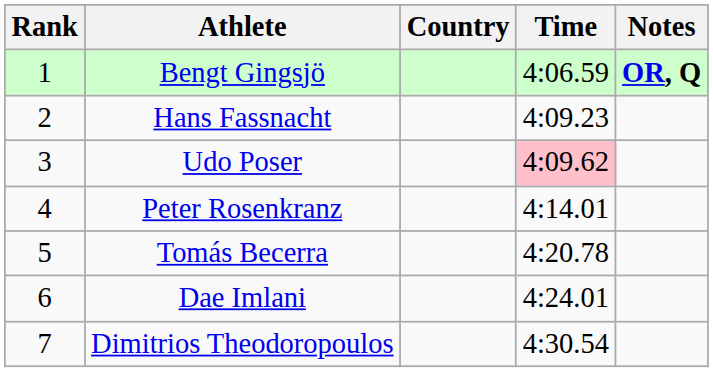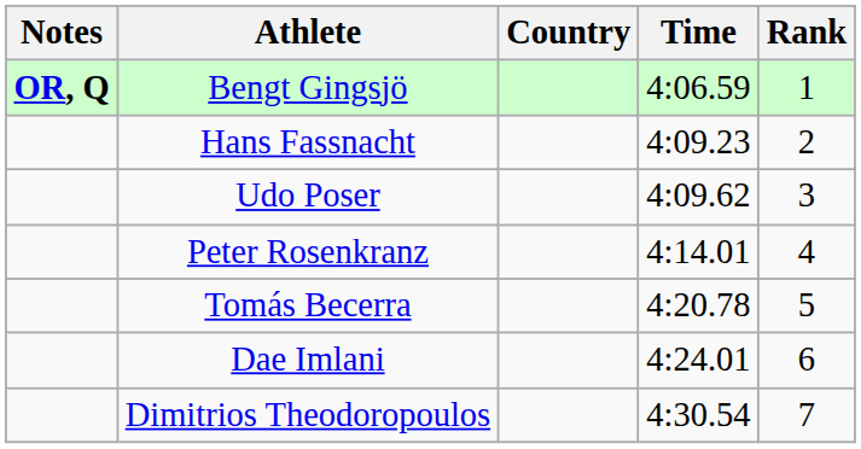columns swapped: Rank <-> Notes
Udo Poser | Time: pink background -> no background
